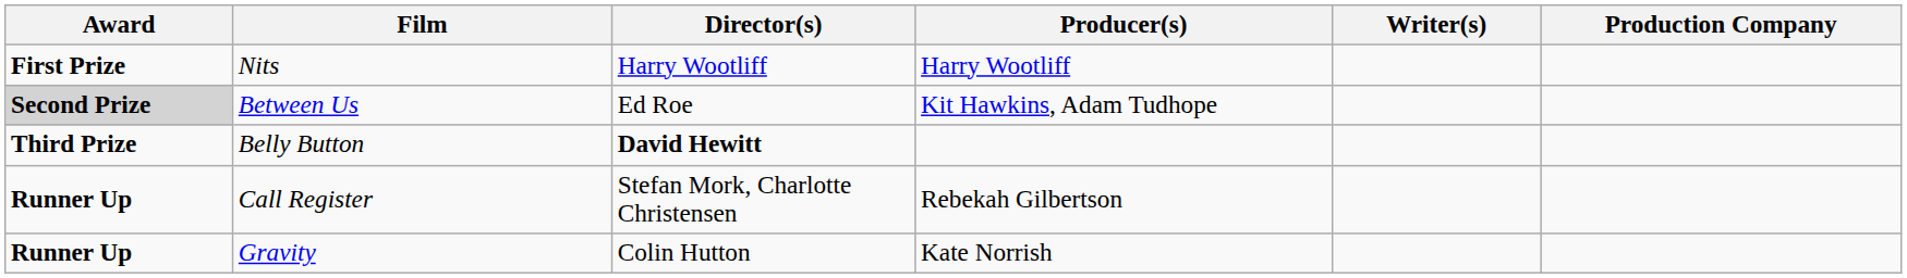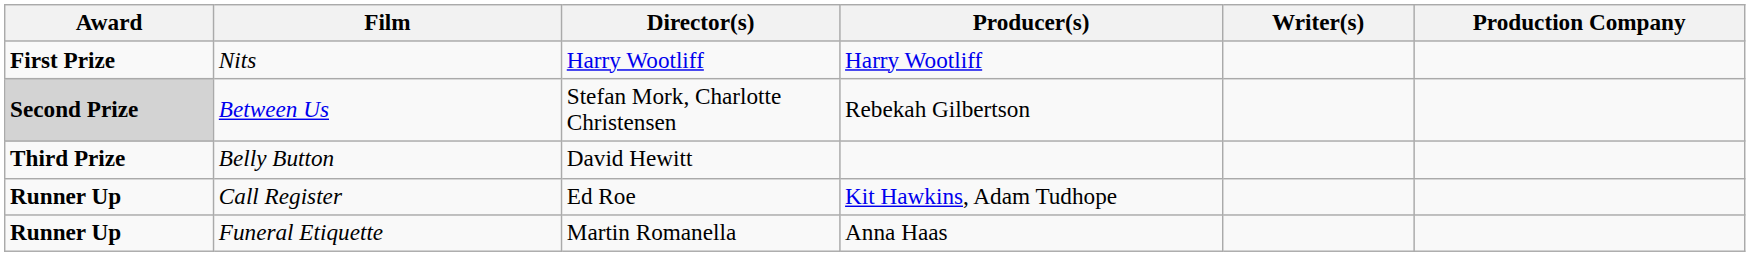Between Us | Director(s): Ed Roe -> Stefan Mork, Charlotte Christensen
Between Us | Producer(s): Kit Hawkins, Adam Tudhope -> Rebekah Gilbertson
Belly Button | Director(s): bold -> normal
Call Register | Director(s): Stefan Mork, Charlotte Christensen -> Ed Roe
Call Register | Producer(s): Rebekah Gilbertson -> Kit Hawkins, Adam Tudhope
- row: Runner Up | Gravity | Colin Hutton | Kate Norrish
+ row: Runner Up | Funeral Etiquette | Martin Romanella | Anna Haas
